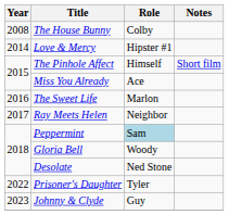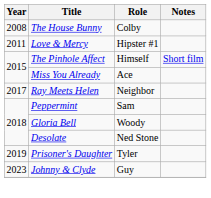Love & Mercy | Year: 2014 -> 2011
- row: 2016 | The Sweet Life | Marlon
Peppermint | Role: lightblue background -> no background
Prisoner's Daughter | Year: 2022 -> 2019
